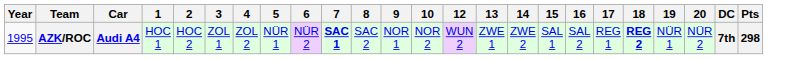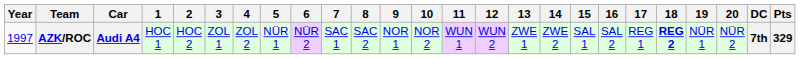+ column: 11 | WUN 1
AZK/ROC | Year: 1995 -> 1997
AZK/ROC | 7: bold -> normal
AZK/ROC | Pts: 298 -> 329
